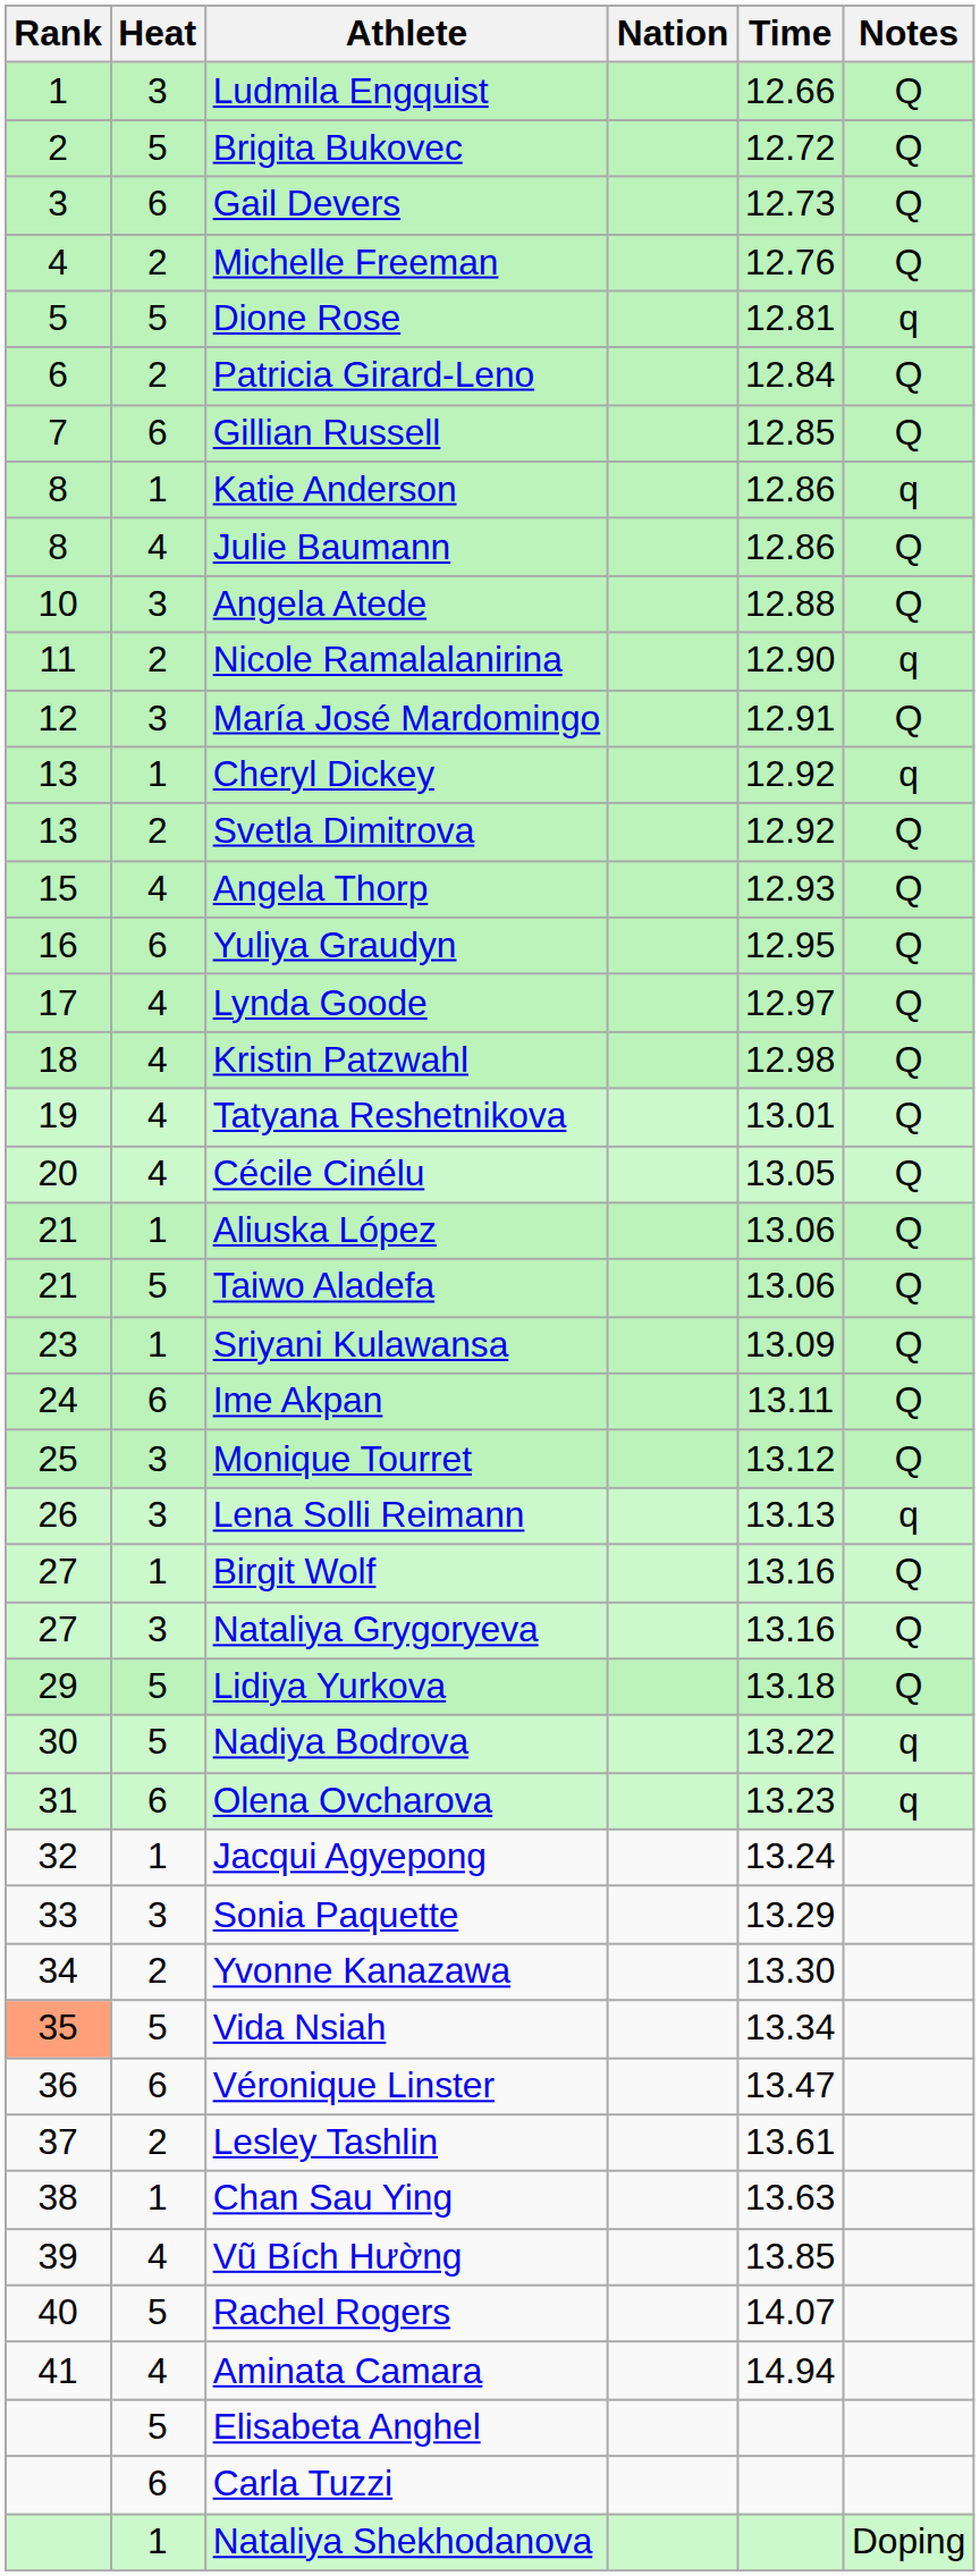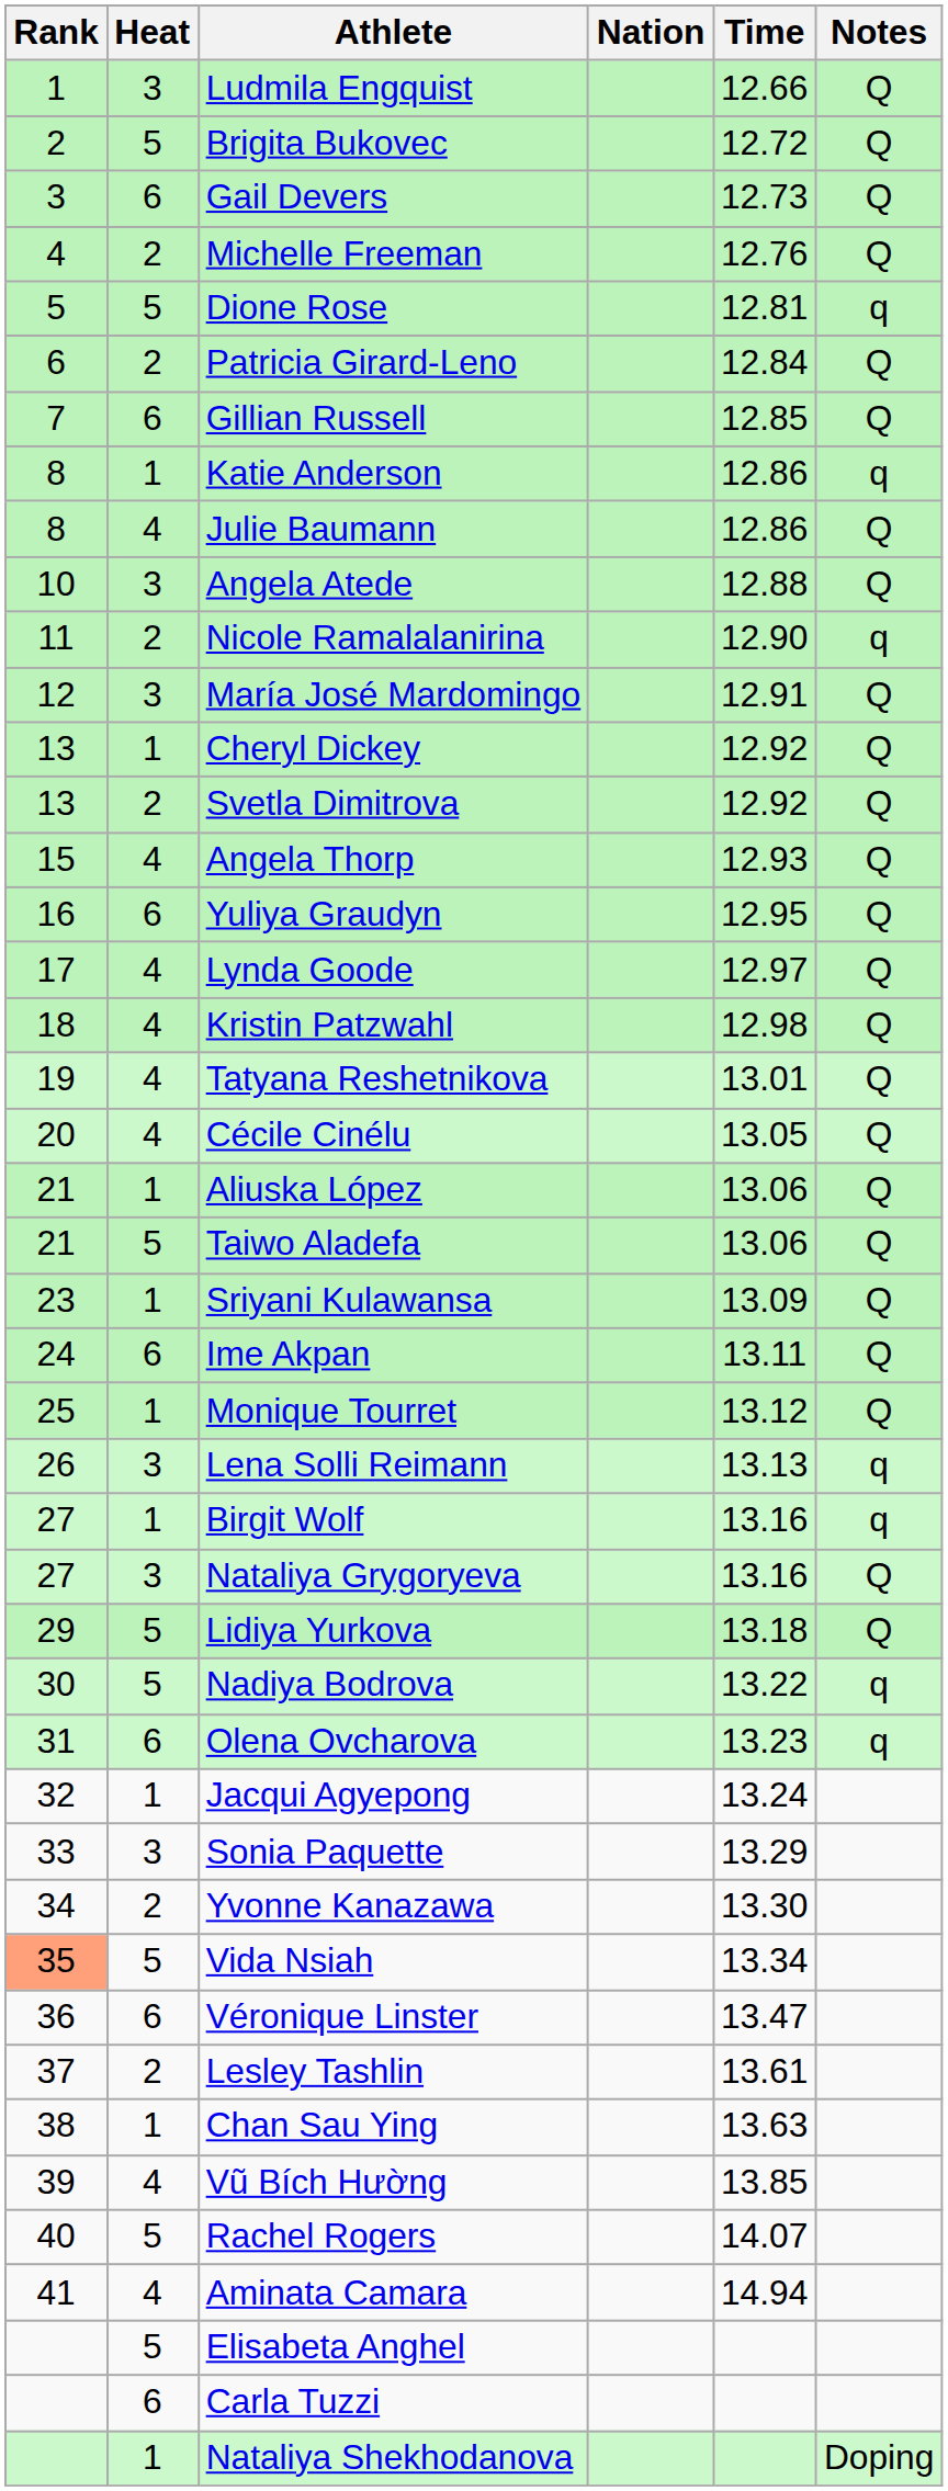Cheryl Dickey | Notes: q -> Q
Monique Tourret | Heat: 3 -> 1
Birgit Wolf | Notes: Q -> q
